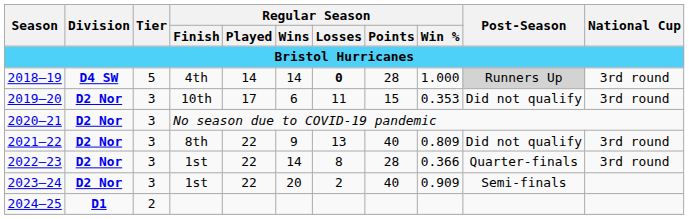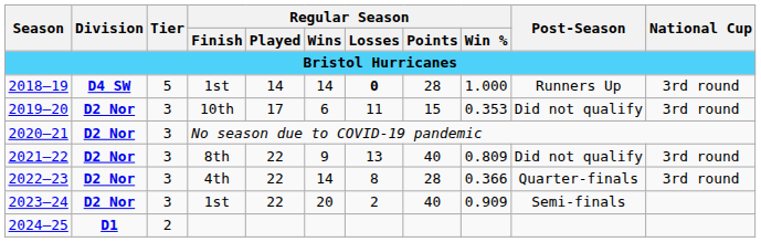2018–19 | Regular Season / Finish: 4th -> 1st
2018–19 | Post-Season: lightgrey background -> no background
2022–23 | Regular Season / Finish: 1st -> 4th
